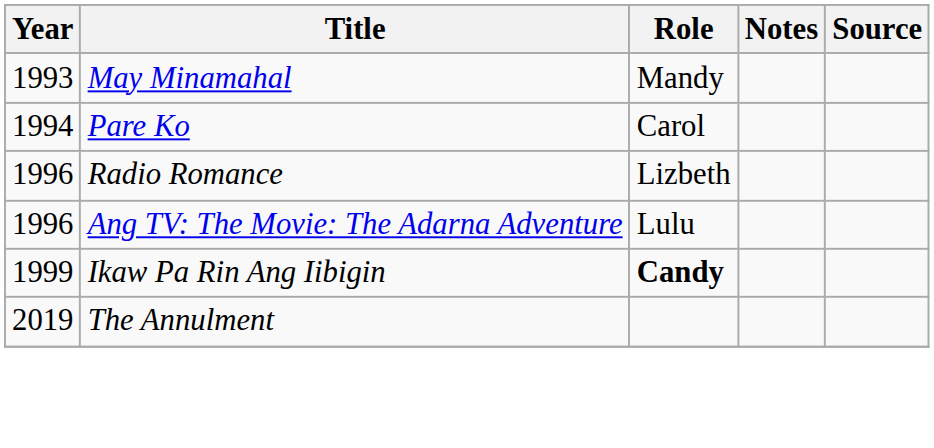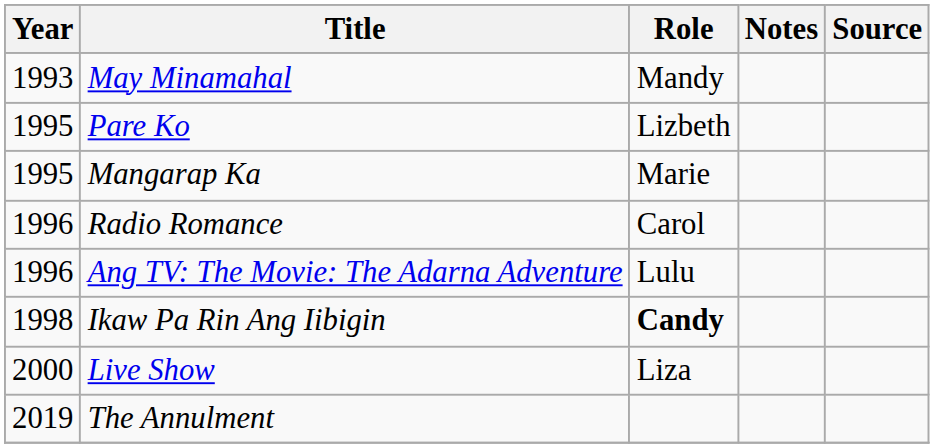Pare Ko | Year: 1994 -> 1995
Pare Ko | Role: Carol -> Lizbeth
+ row: 1995 | Mangarap Ka | Marie
Radio Romance | Role: Lizbeth -> Carol
Ikaw Pa Rin Ang Iibigin | Year: 1999 -> 1998
+ row: 2000 | Live Show | Liza
